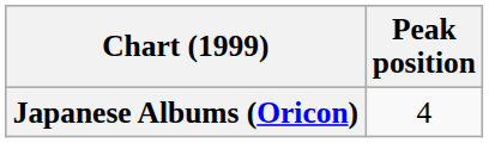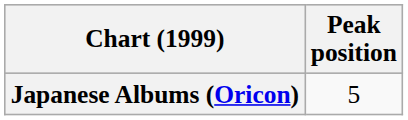Japanese Albums (Oricon) | Peak position: 4 -> 5
